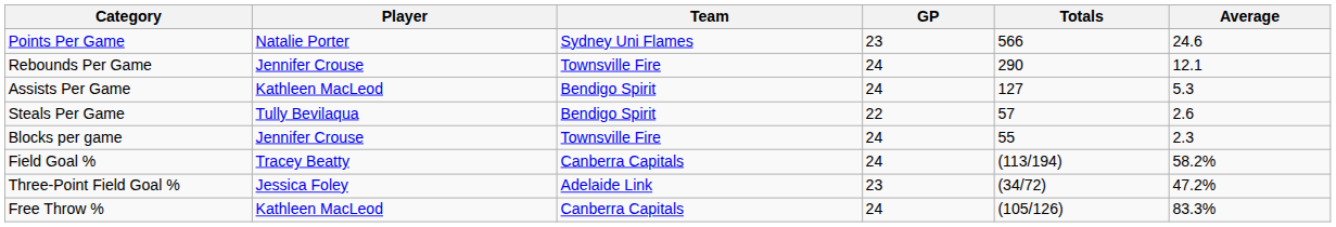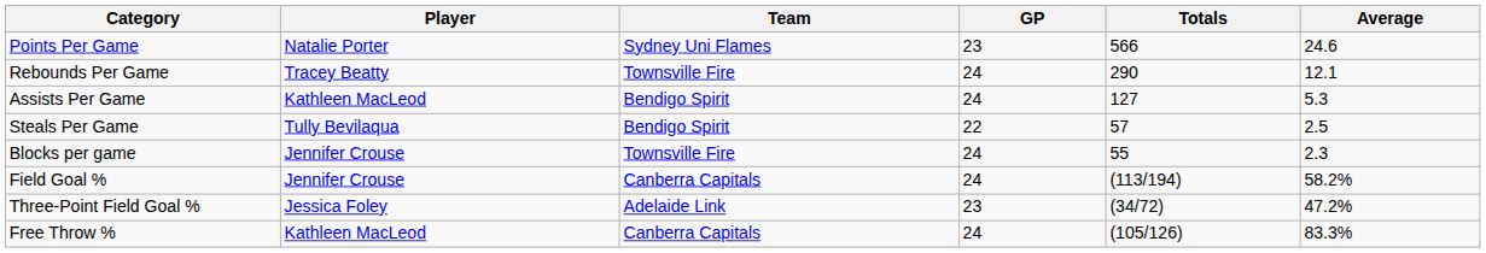Rebounds Per Game | Player: Jennifer Crouse -> Tracey Beatty
Steals Per Game | Average: 2.6 -> 2.5
Field Goal % | Player: Tracey Beatty -> Jennifer Crouse
